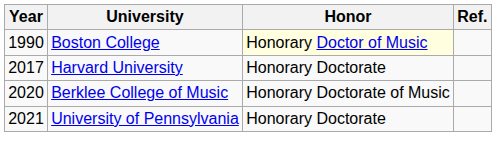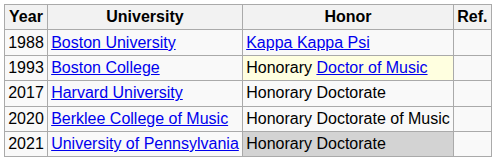+ row: 1988 | Boston University | Kappa Kappa Psi
Boston College | Year: 1990 -> 1993
University of Pennsylvania | Honor: no background -> lightgrey background
